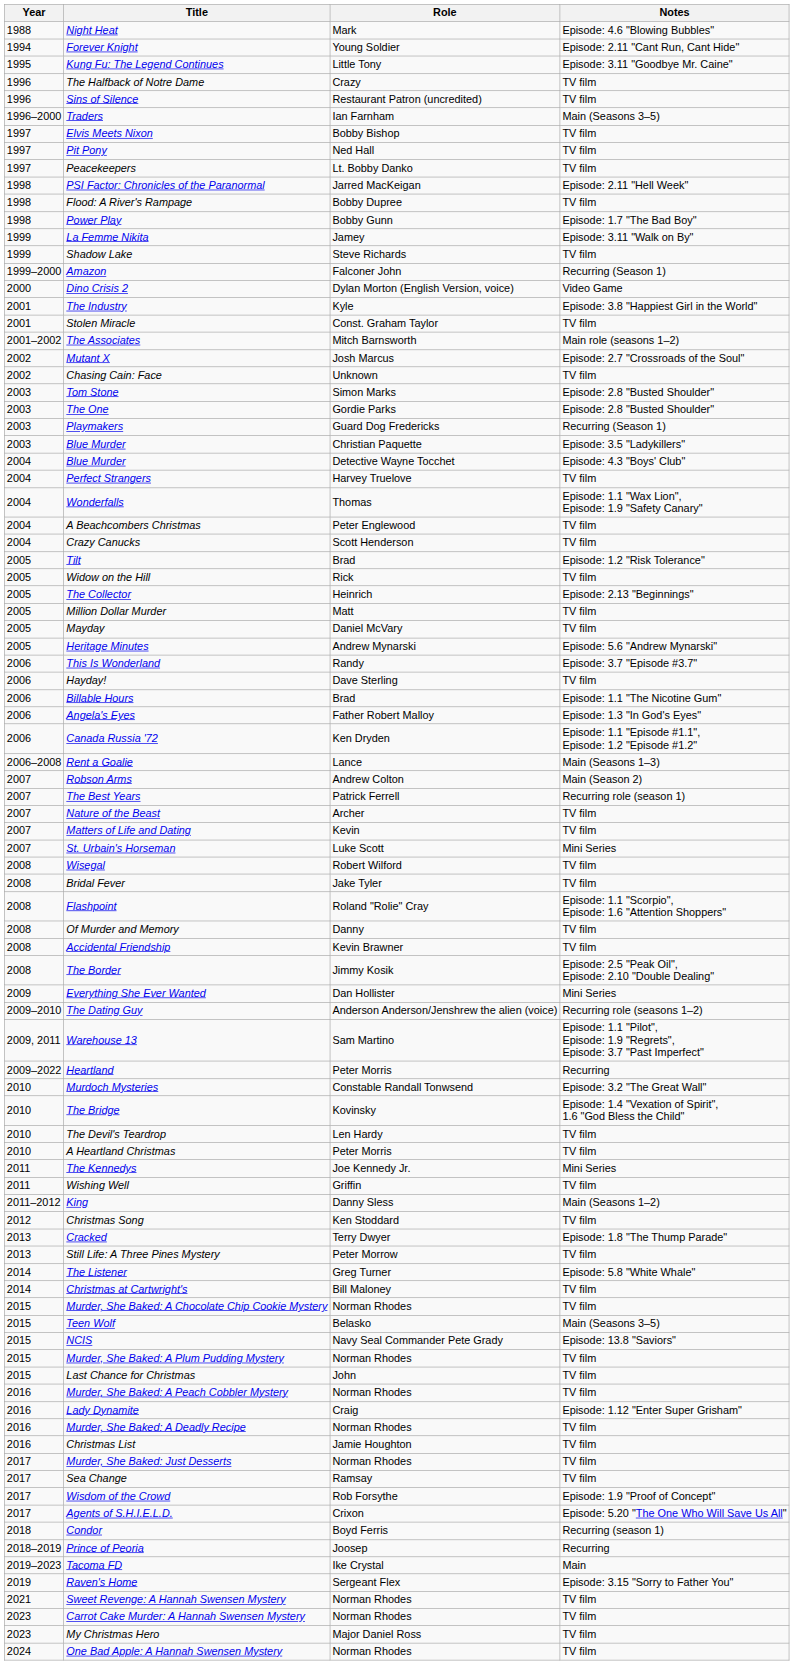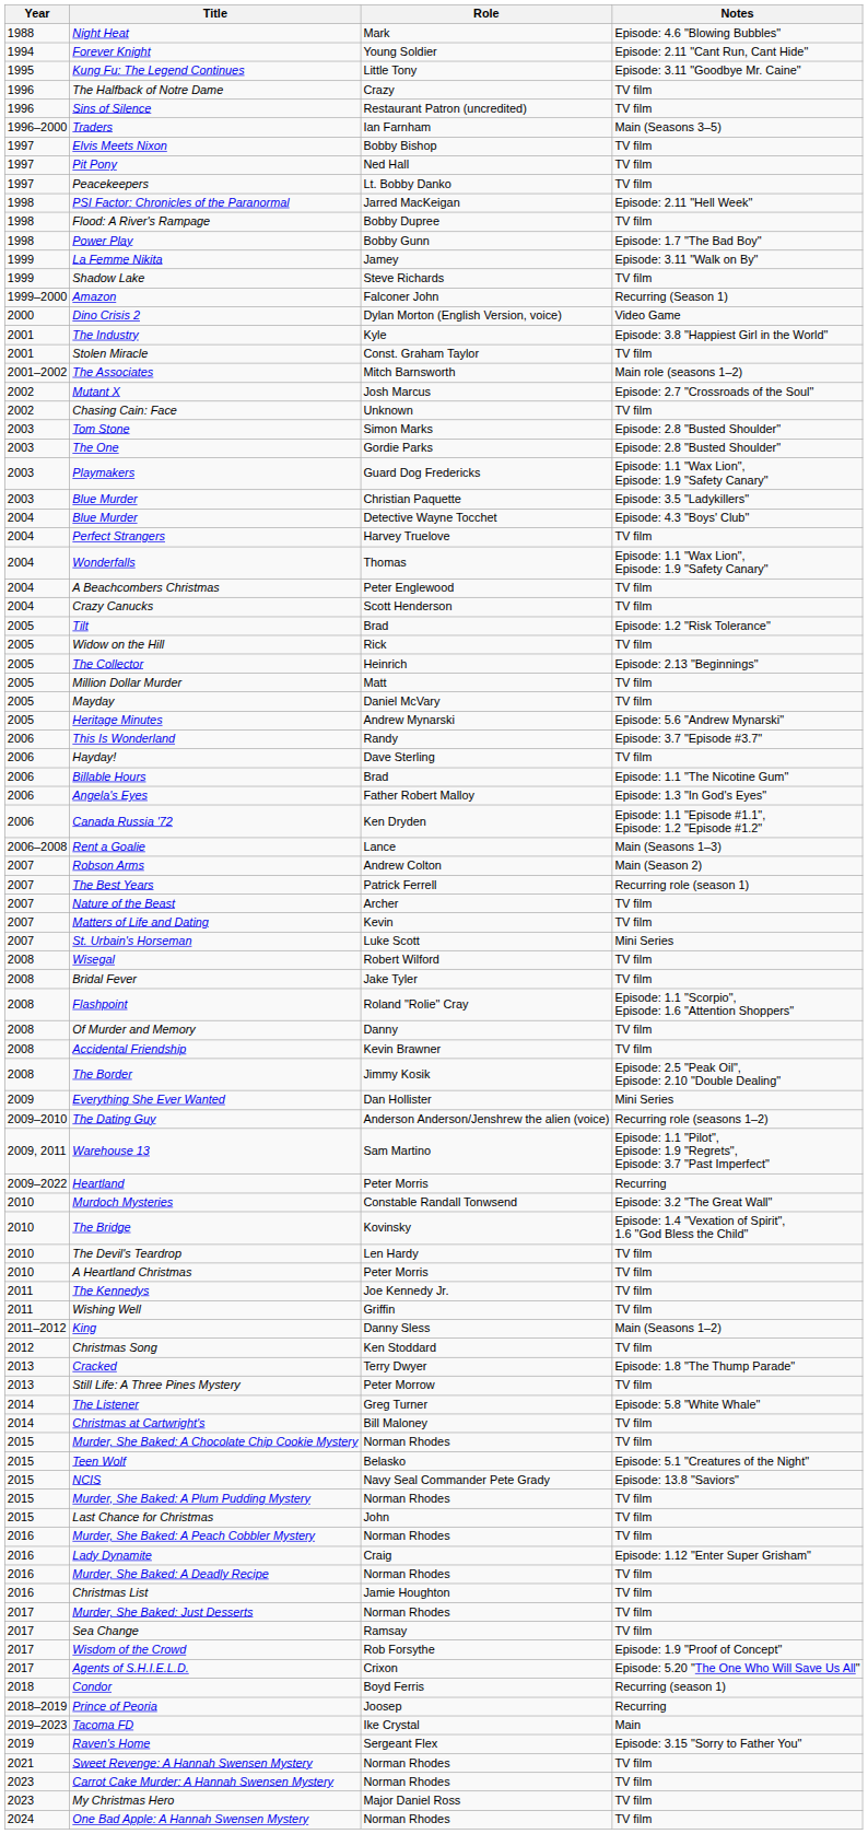Playmakers | Notes: Recurring (Season 1) -> Episode: 1.1 "Wax Lion", Episode: 1.9 "Safety Canary"
The Kennedys | Notes: Mini Series -> TV film
Teen Wolf | Notes: Main (Seasons 3–5) -> Episode: 5.1 "Creatures of the Night"
